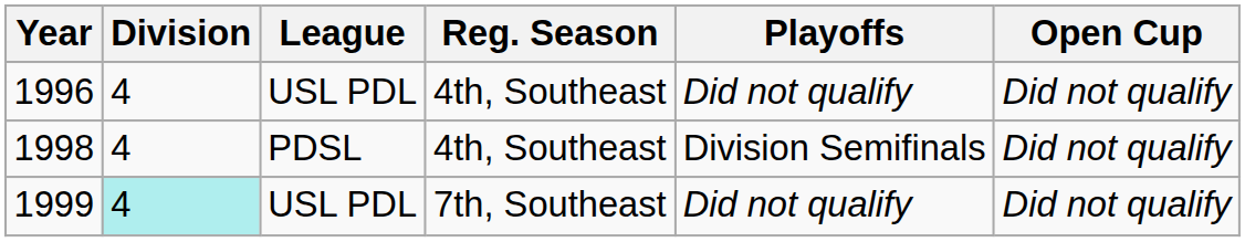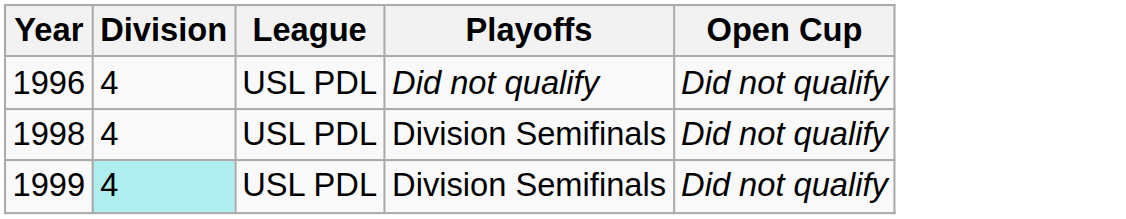- column: Reg. Season | 4th, Southeast | 4th, Southeast | 7th, Southeast
1998 | League: PDSL -> USL PDL
1999 | Playoffs: Did not qualify -> Division Semifinals
